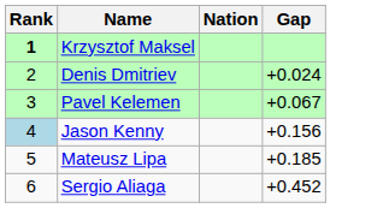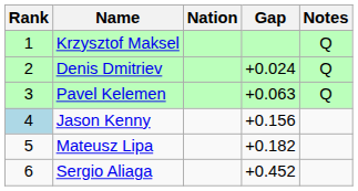+ column: Notes | Q | Q | Q
Krzysztof Maksel | Rank: bold -> normal
Pavel Kelemen | Gap: +0.067 -> +0.063
Mateusz Lipa | Gap: +0.185 -> +0.182
